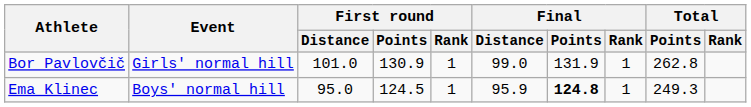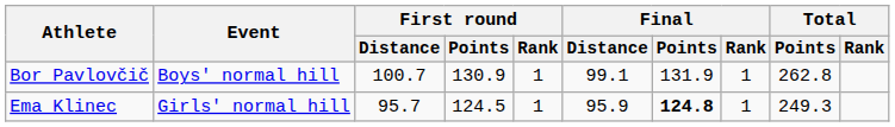Bor Pavlovčič | Event: Girls' normal hill -> Boys' normal hill
Bor Pavlovčič | First round / Distance: 101.0 -> 100.7
Bor Pavlovčič | Final / Distance: 99.0 -> 99.1
Ema Klinec | Event: Boys' normal hill -> Girls' normal hill
Ema Klinec | First round / Distance: 95.0 -> 95.7
